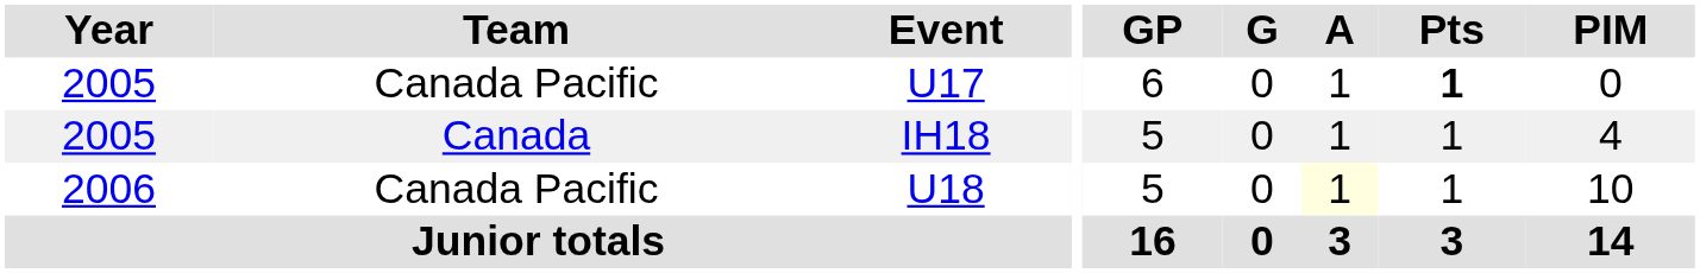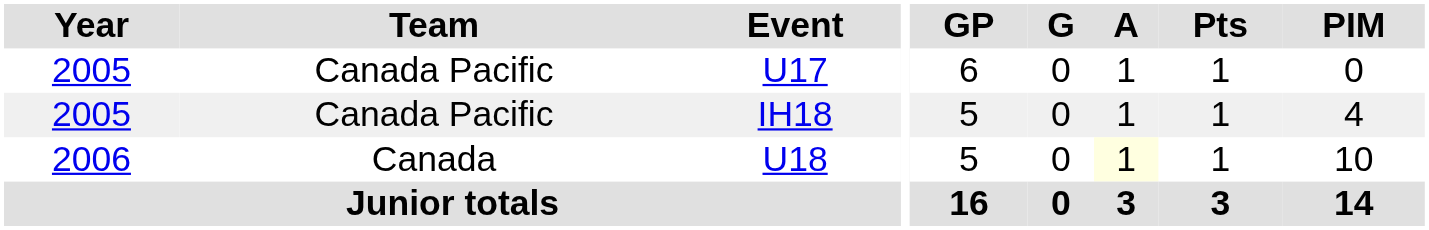U17 | Pts: bold -> normal
IH18 | Team: Canada -> Canada Pacific
U18 | Team: Canada Pacific -> Canada
